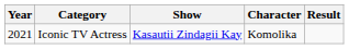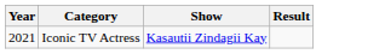- column: Character | Komolika
